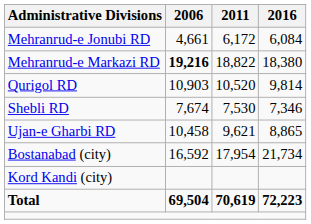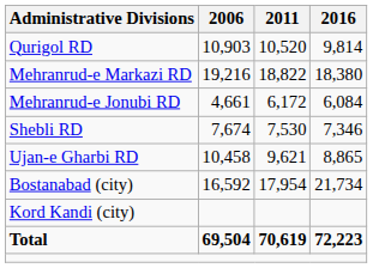rows swapped: Mehranrud-e Jonubi RD <-> Qurigol RD
Mehranrud-e Markazi RD | 2006: bold -> normal
